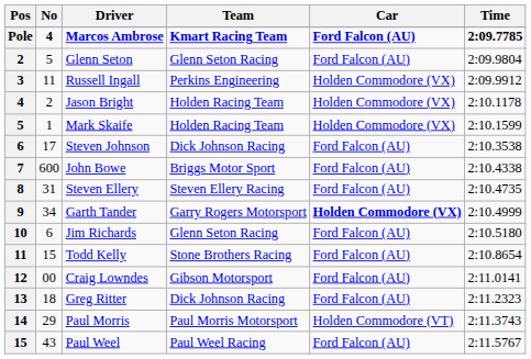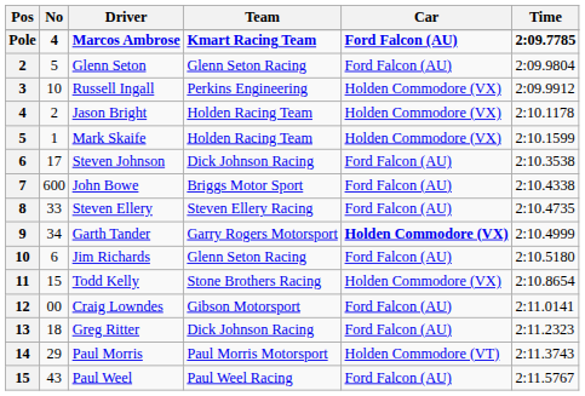Russell Ingall | No: 11 -> 10
Steven Ellery | No: 31 -> 33
Todd Kelly | Car: Ford Falcon (AU) -> Holden Commodore (VX)
